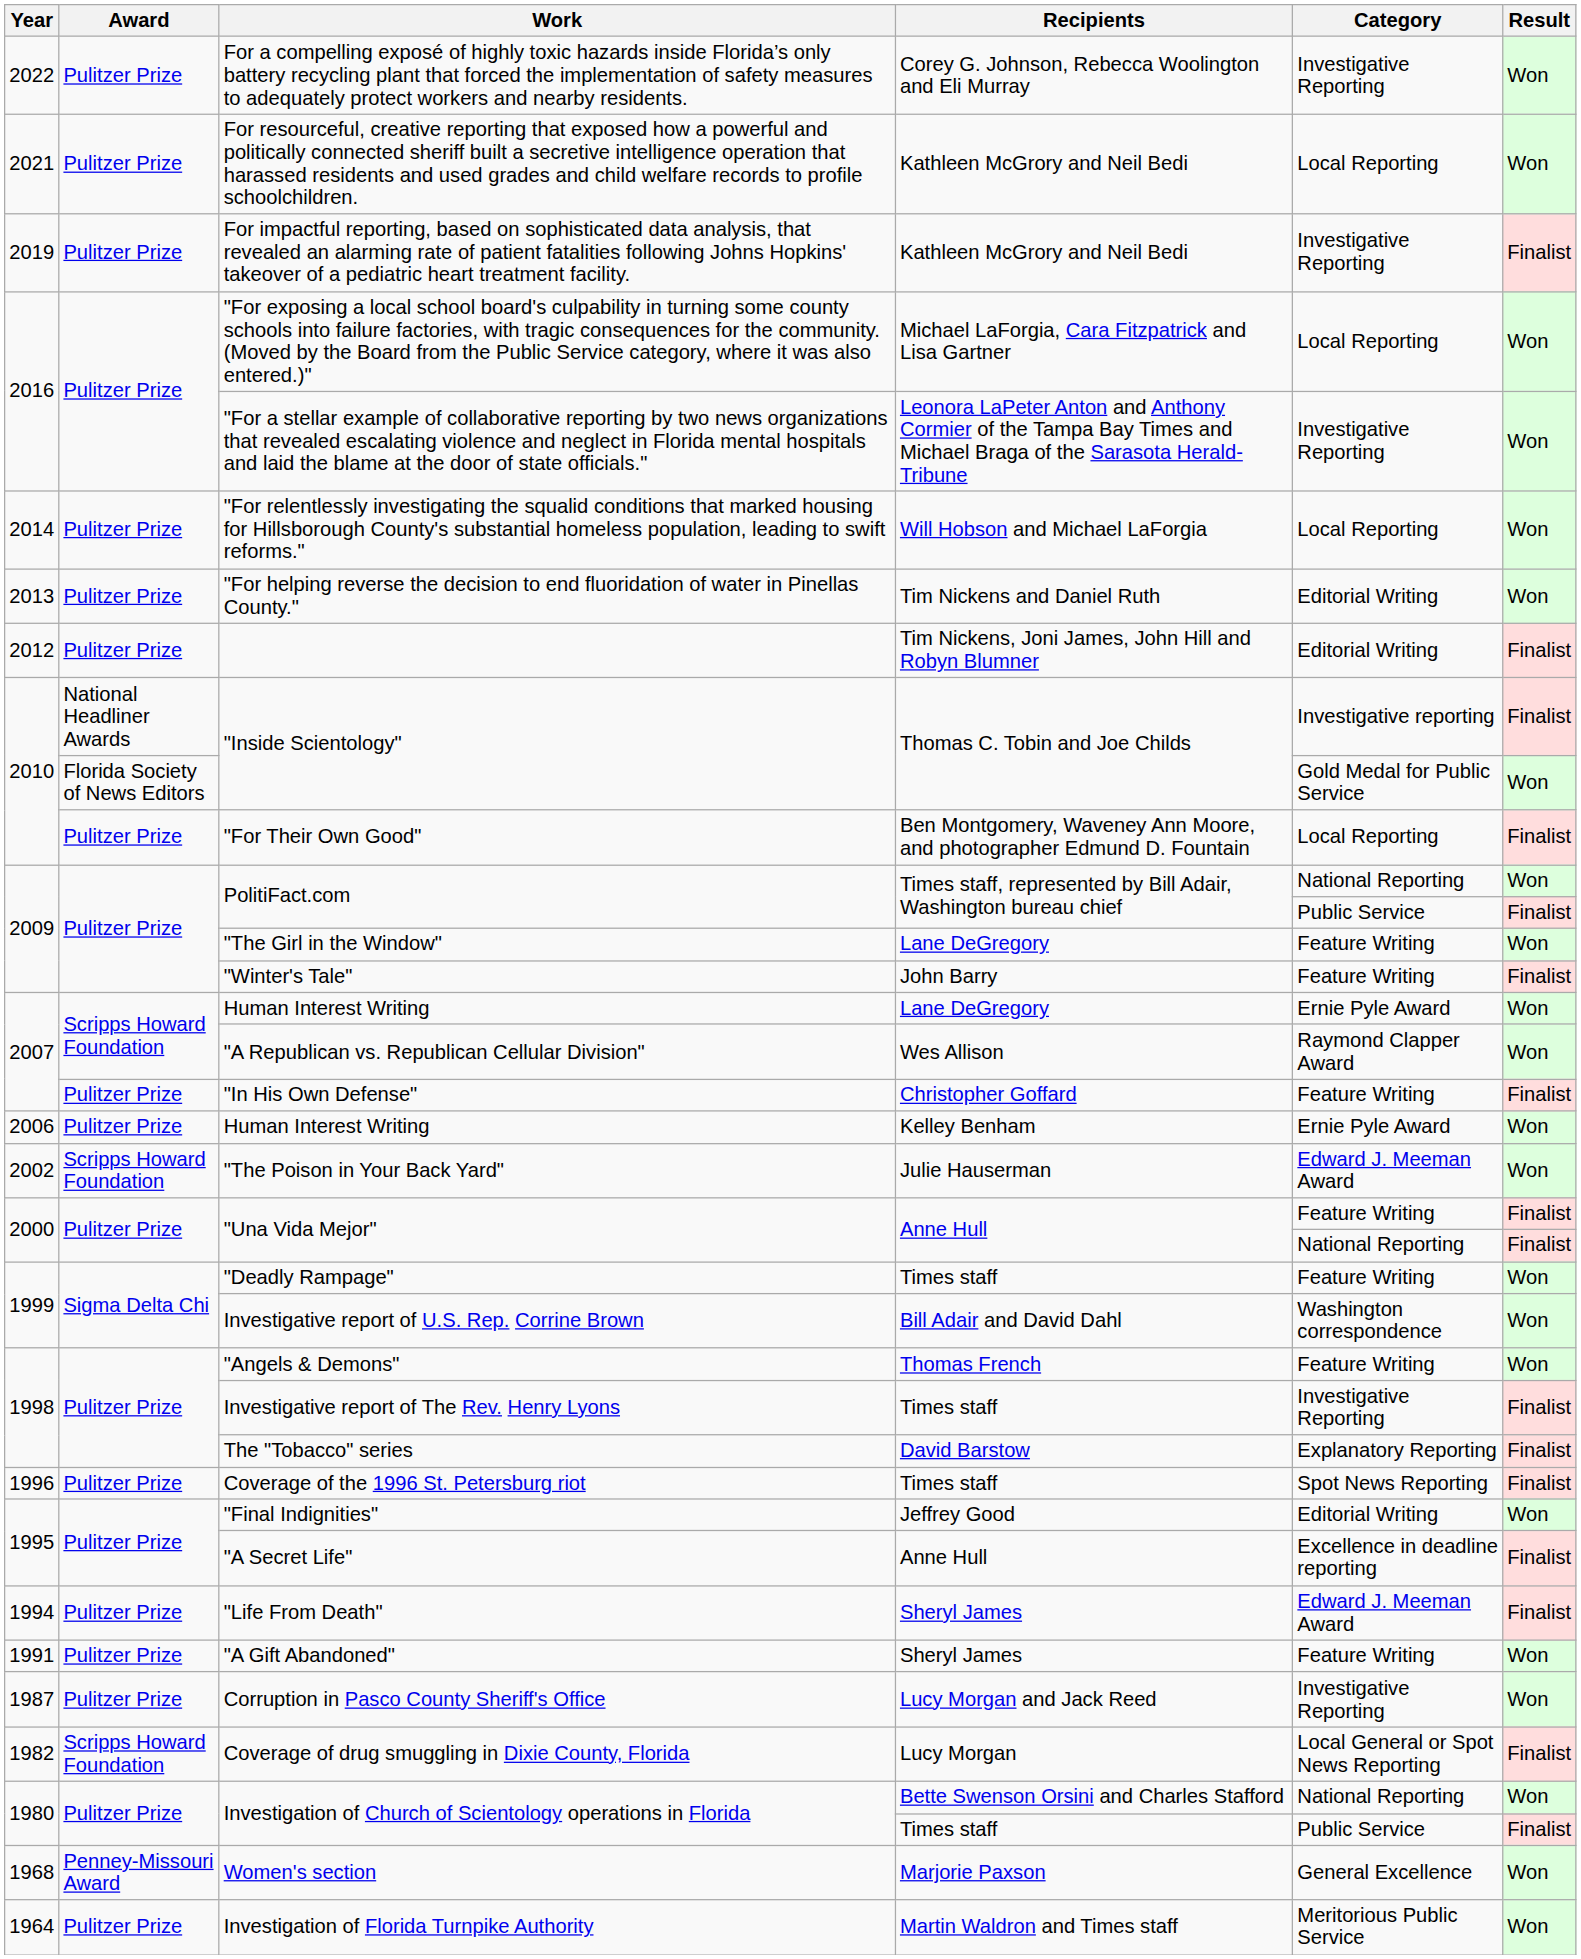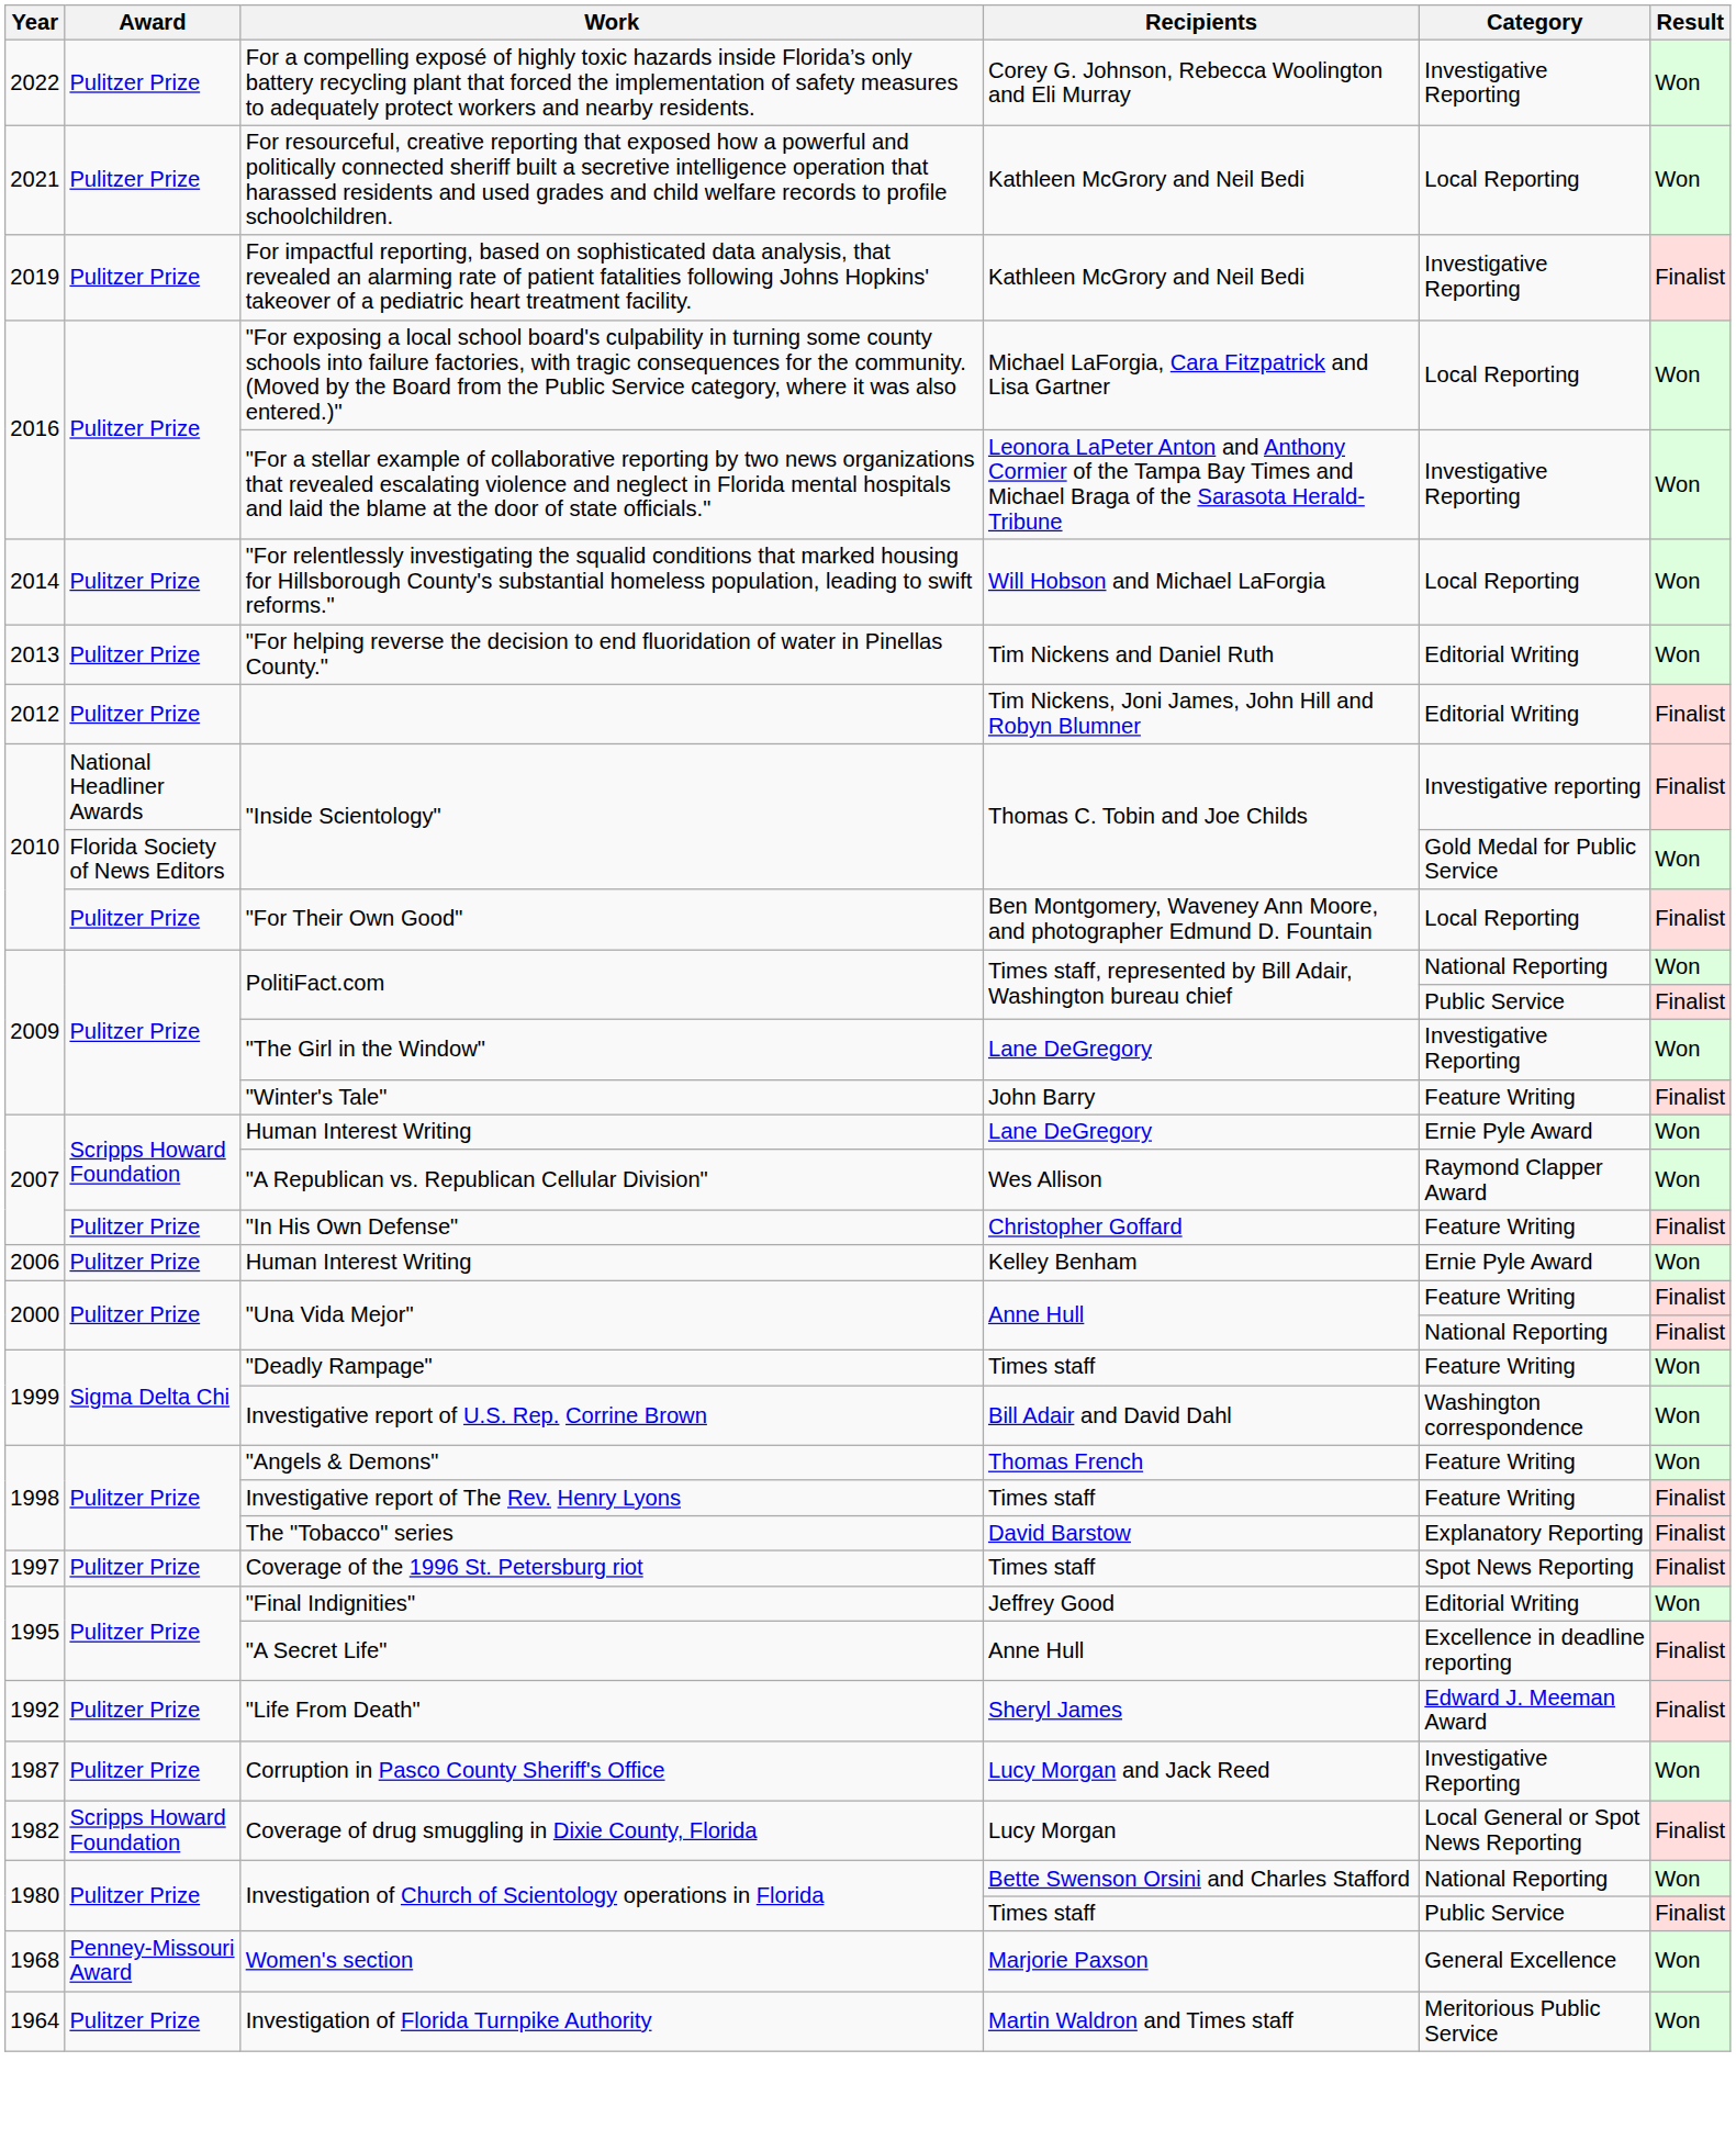"The Girl in the Window" | Category: Feature Writing -> Investigative Reporting
- row: 2002 | Scripps Howard Foundation | "The Poison in Your Back Yard" | Julie Hauserman | Edward J. Meeman Award | Won
Investigative report of The Rev. Henry Lyons | Category: Investigative Reporting -> Feature Writing
Coverage of the 1996 St. Petersburg riot | Year: 1996 -> 1997
"Life From Death" | Year: 1994 -> 1992
- row: 1991 | Pulitzer Prize | "A Gift Abandoned" | Sheryl James | Feature Writing | Won
